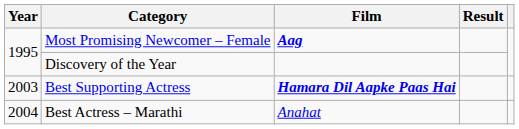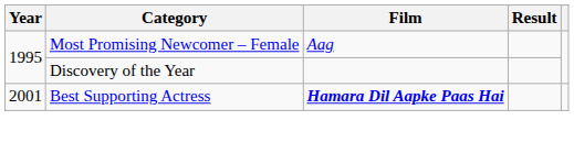Most Promising Newcomer – Female | Film: bold -> normal
Best Supporting Actress | Year: 2003 -> 2001
- row: 2004 | Best Actress – Marathi | Anahat
